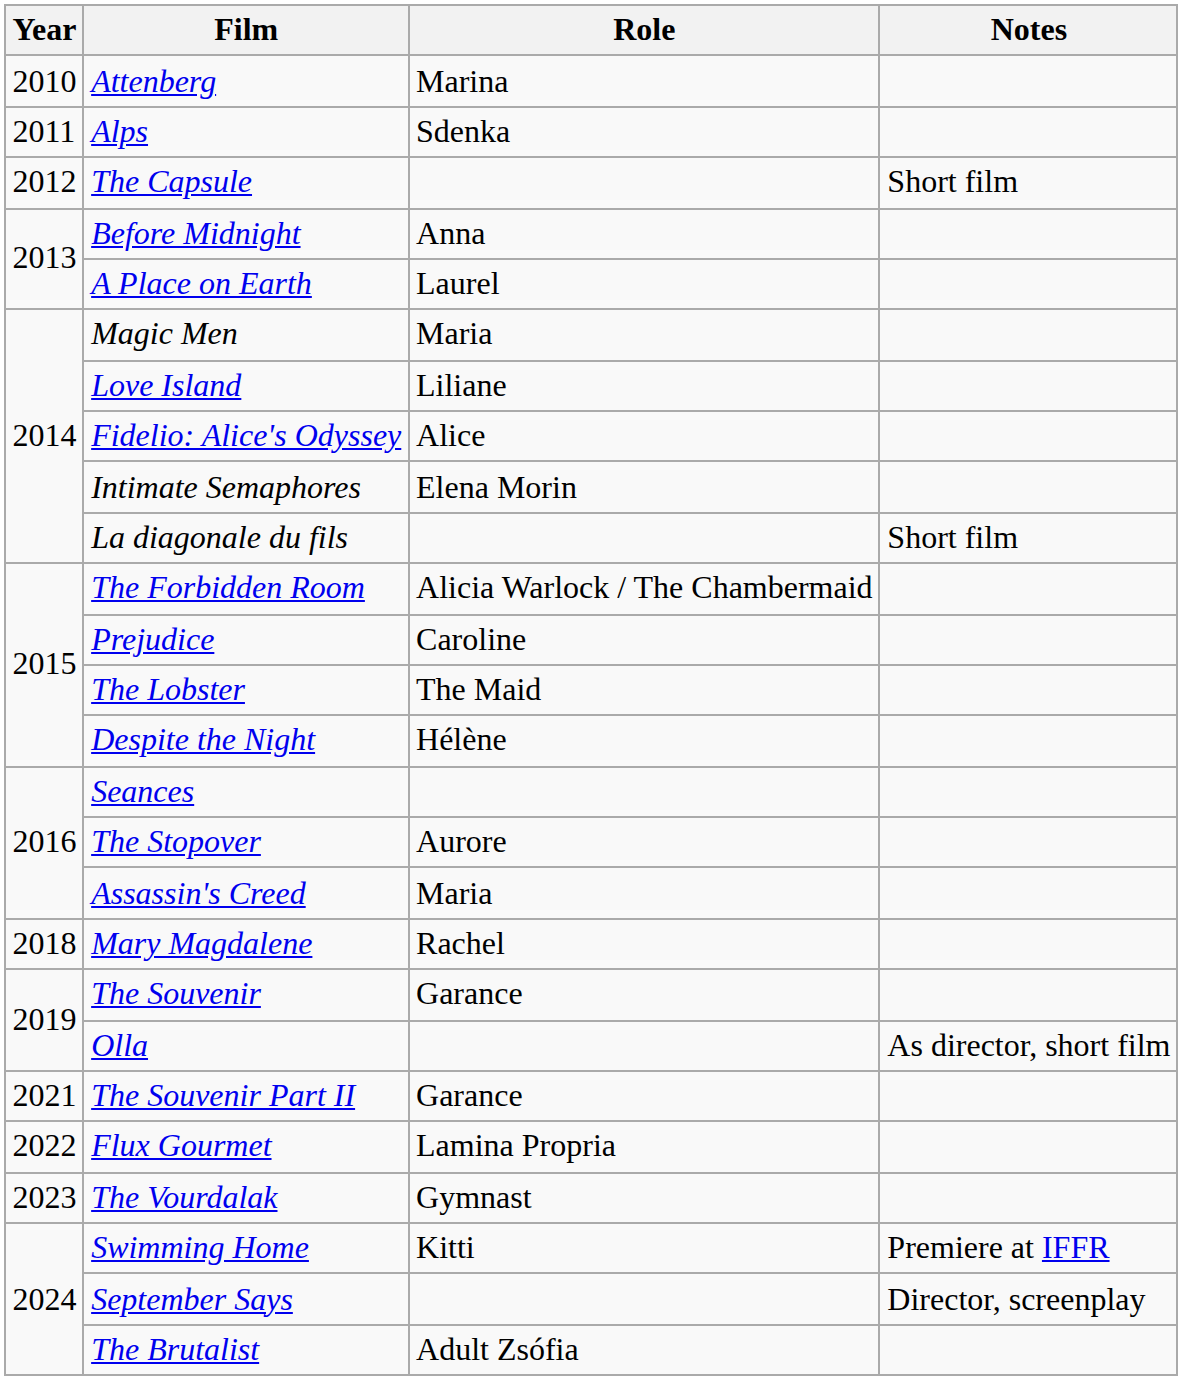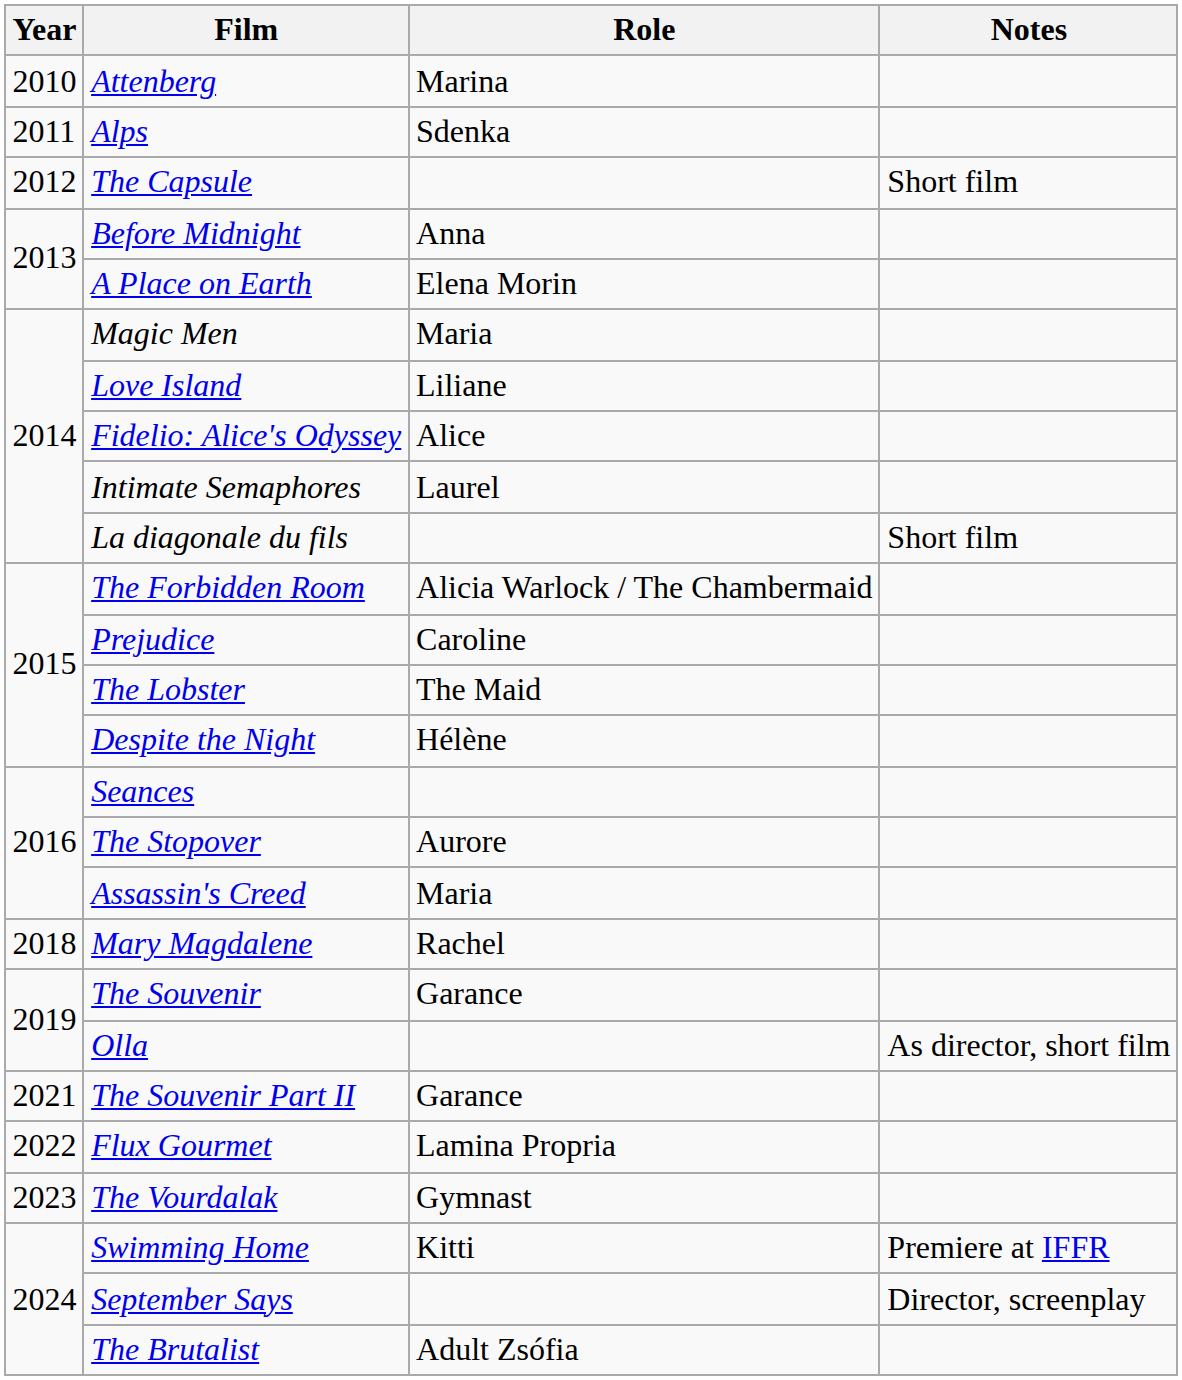A Place on Earth | Role: Laurel -> Elena Morin
Intimate Semaphores | Role: Elena Morin -> Laurel
